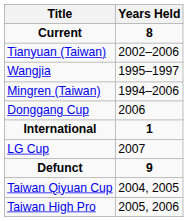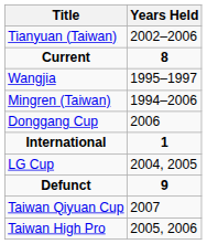rows swapped: Current <-> Tianyuan (Taiwan)
LG Cup | Years Held: 2007 -> 2004, 2005
Taiwan Qiyuan Cup | Years Held: 2004, 2005 -> 2007
